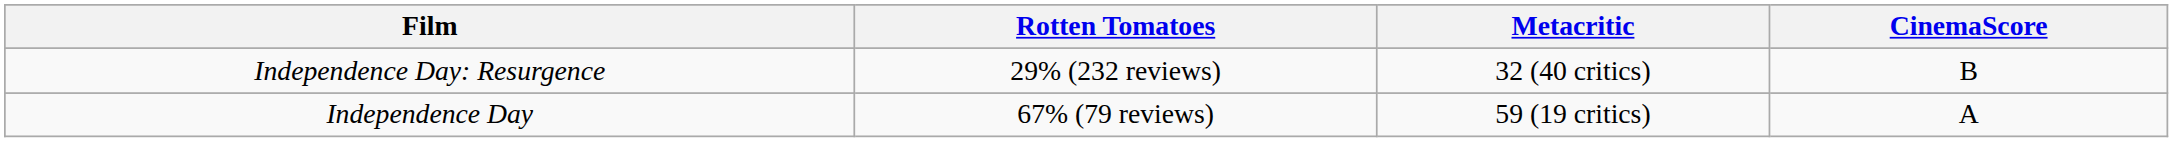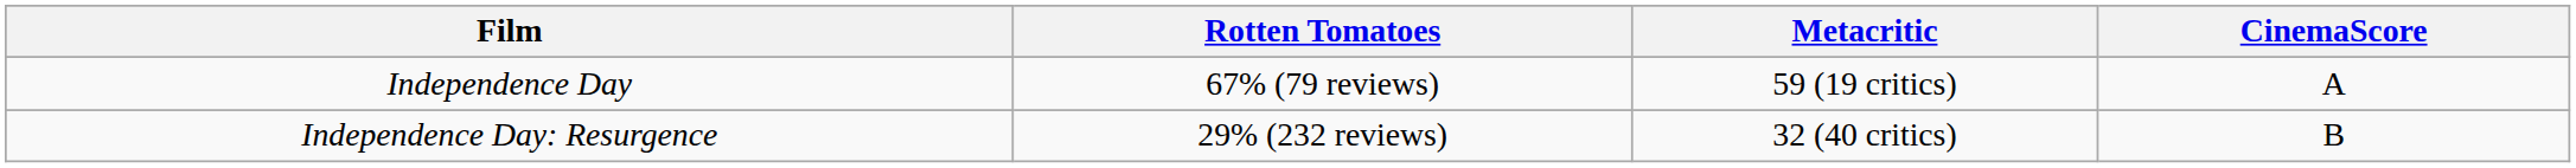rows swapped: Independence Day <-> Independence Day: Resurgence
